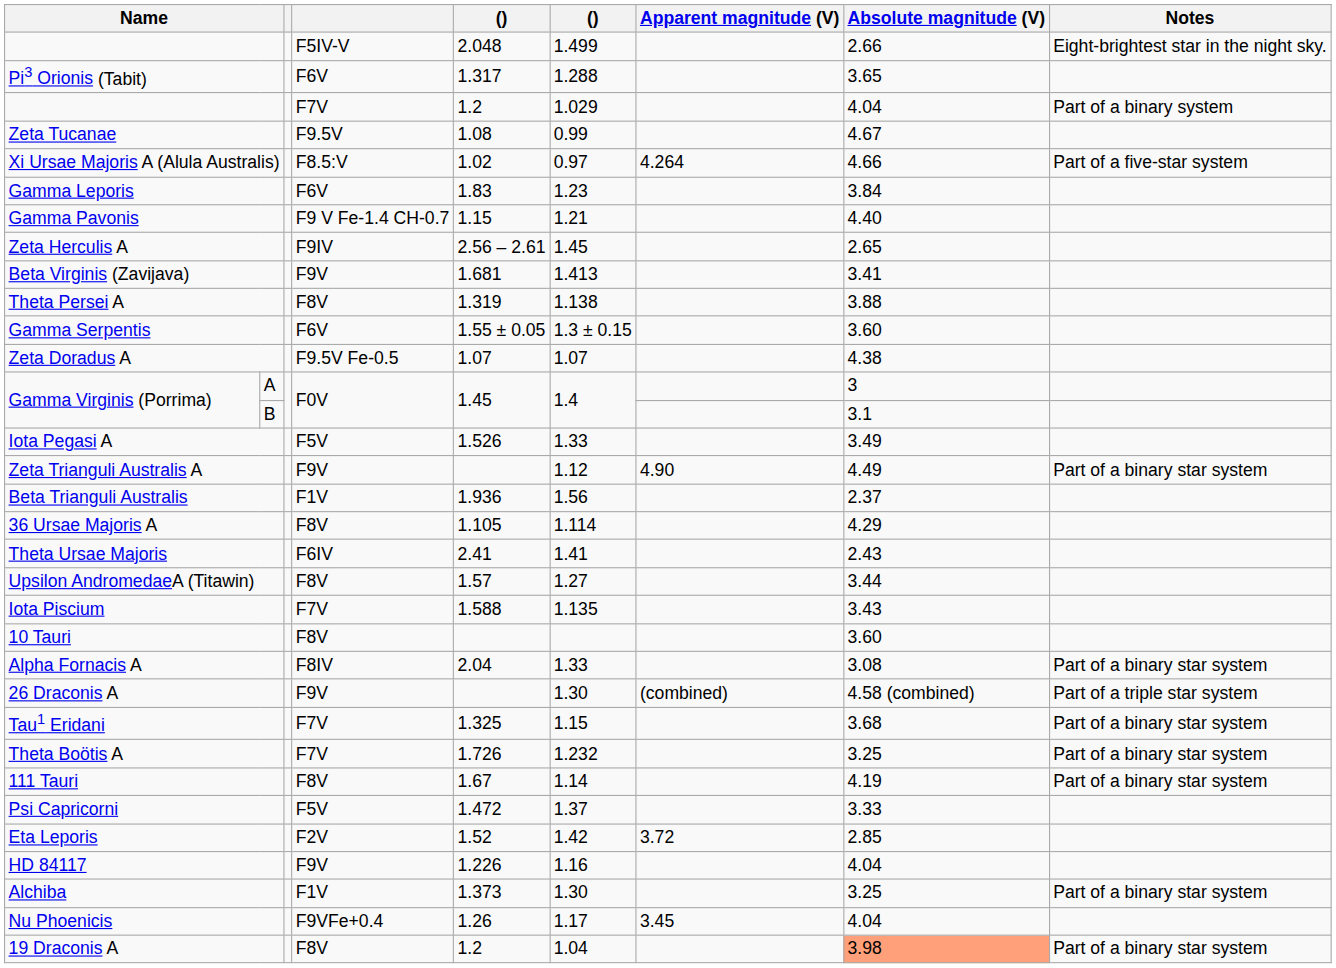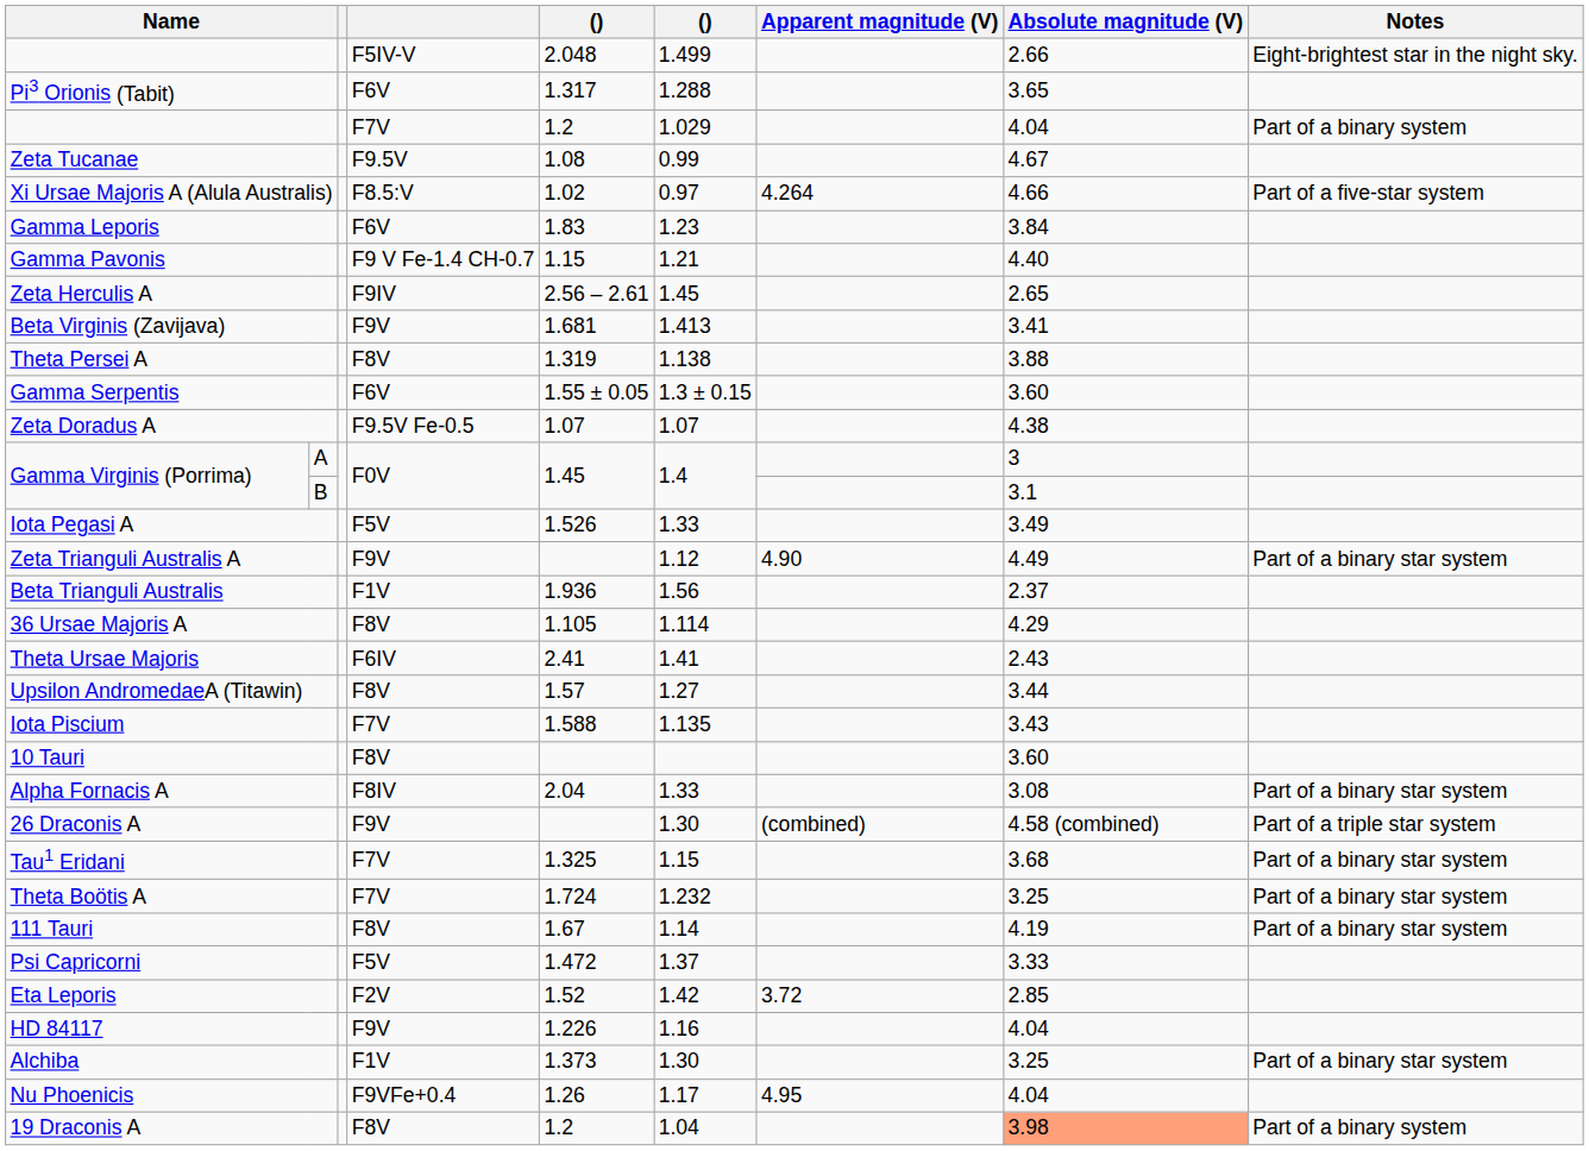Theta Boötis A | column 5: 1.726 -> 1.724
Nu Phoenicis | Apparent magnitude (V): 3.45 -> 4.95
19 Draconis A | Notes: Part of a binary star system -> Part of a binary system
